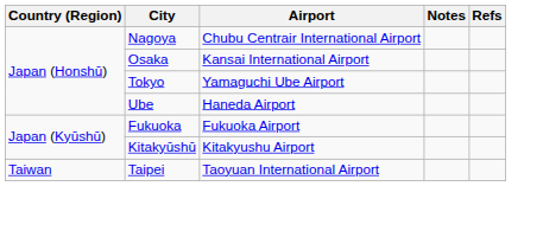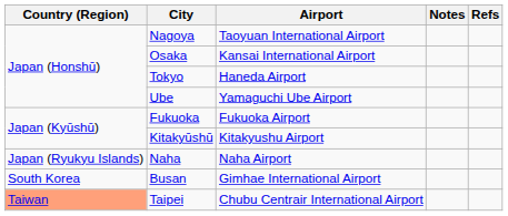Nagoya | Airport: Chubu Centrair International Airport -> Taoyuan International Airport
Tokyo | Airport: Yamaguchi Ube Airport -> Haneda Airport
Ube | Airport: Haneda Airport -> Yamaguchi Ube Airport
+ row: Japan (Ryukyu Islands) | Naha | Naha Airport
+ row: South Korea | Busan | Gimhae International Airport
Taipei | Country (Region): no background -> lightsalmon background
Taipei | Airport: Taoyuan International Airport -> Chubu Centrair International Airport
